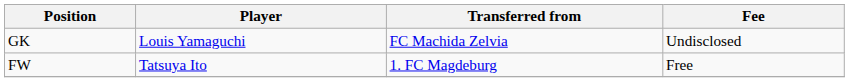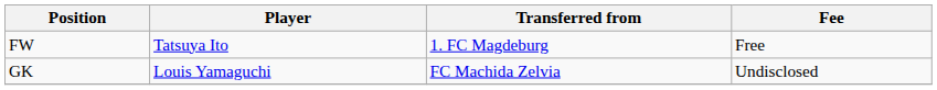rows swapped: GK <-> FW
